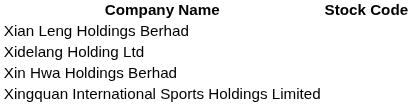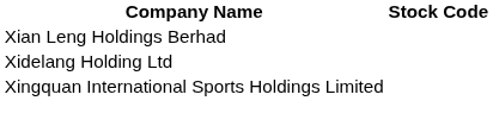- row: Xin Hwa Holdings Berhad
